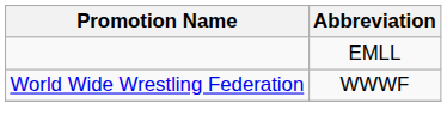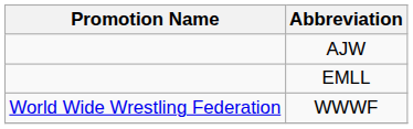+ row: AJW
